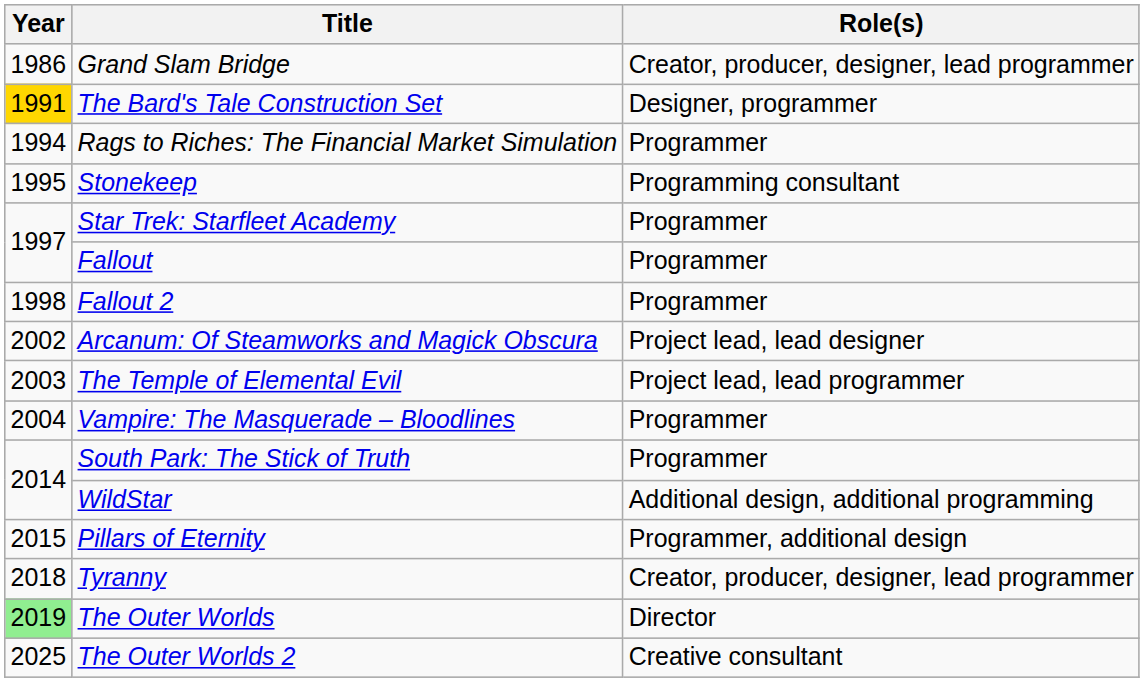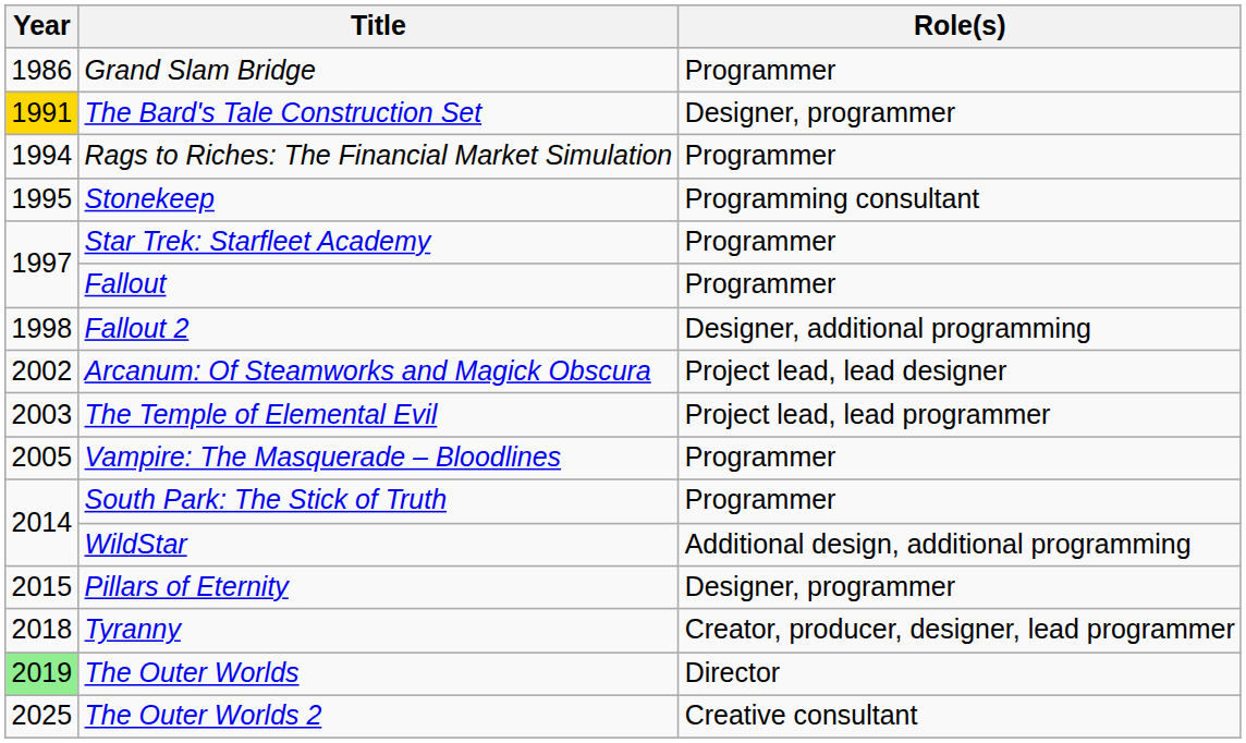Grand Slam Bridge | Role(s): Creator, producer, designer, lead programmer -> Programmer
Fallout 2 | Role(s): Programmer -> Designer, additional programming
Vampire: The Masquerade – Bloodlines | Year: 2004 -> 2005
Pillars of Eternity | Role(s): Programmer, additional design -> Designer, programmer
